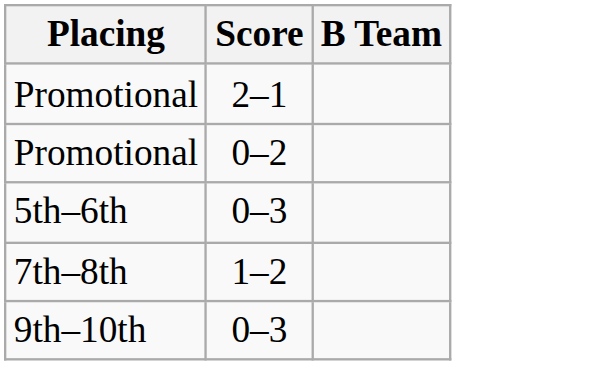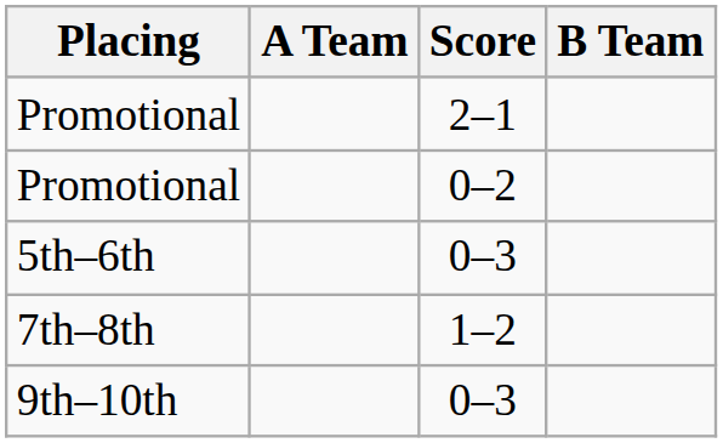+ column: A Team
